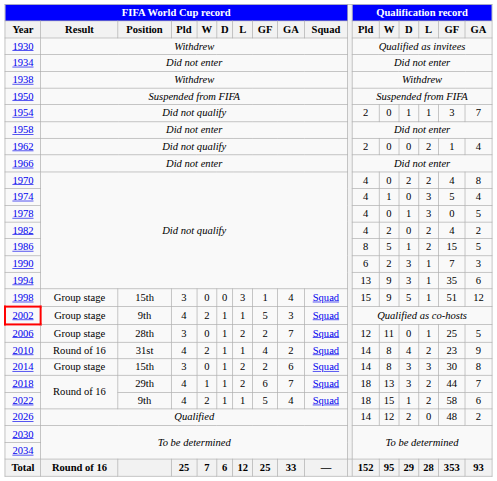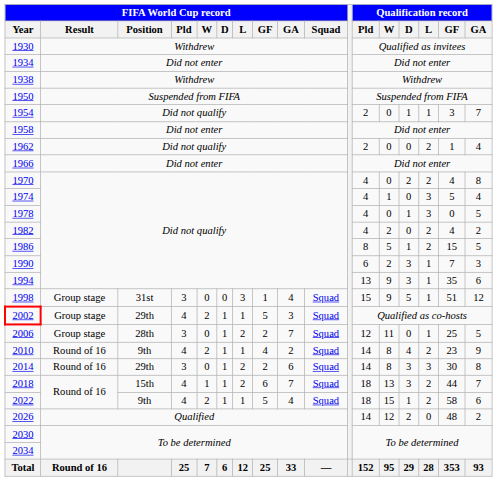1998 | FIFA World Cup record / Position: 15th -> 31st
2002 | FIFA World Cup record / Position: 9th -> 29th
2010 | FIFA World Cup record / Position: 31st -> 9th
2014 | FIFA World Cup record / Result: Group stage -> Round of 16
2014 | FIFA World Cup record / Position: 15th -> 29th
2018 | FIFA World Cup record / Position: 29th -> 15th
